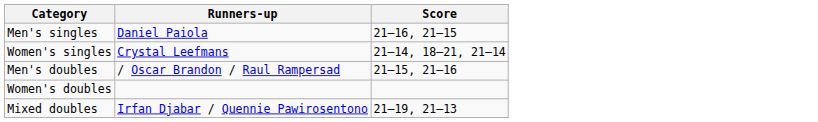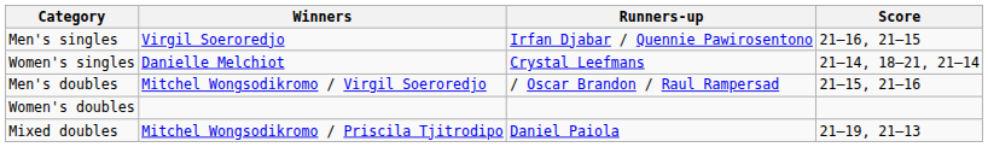+ column: Winners | Virgil Soeroredjo | Danielle Melchiot | Mitchel Wongsodikromo / Virgil Soeroredjo | Mitchel Wongsodikromo / Priscila Tjitrodipo
Men's singles | Runners-up: Daniel Paiola -> Irfan Djabar / Quennie Pawirosentono
Mixed doubles | Runners-up: Irfan Djabar / Quennie Pawirosentono -> Daniel Paiola
